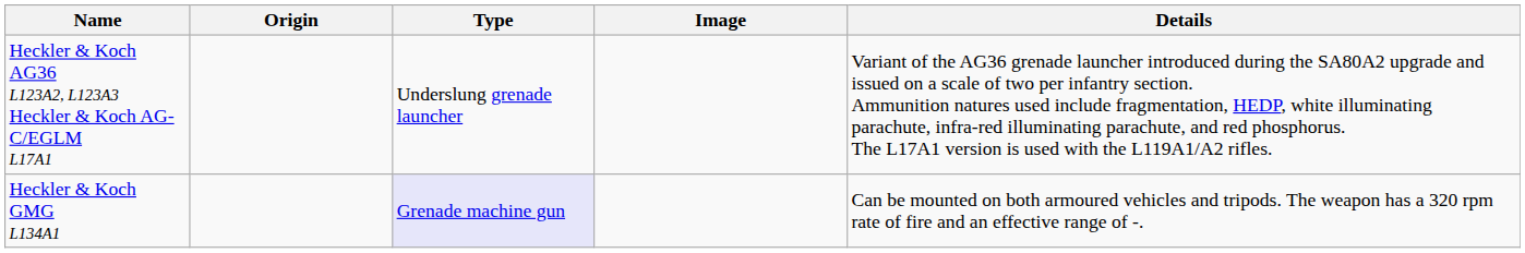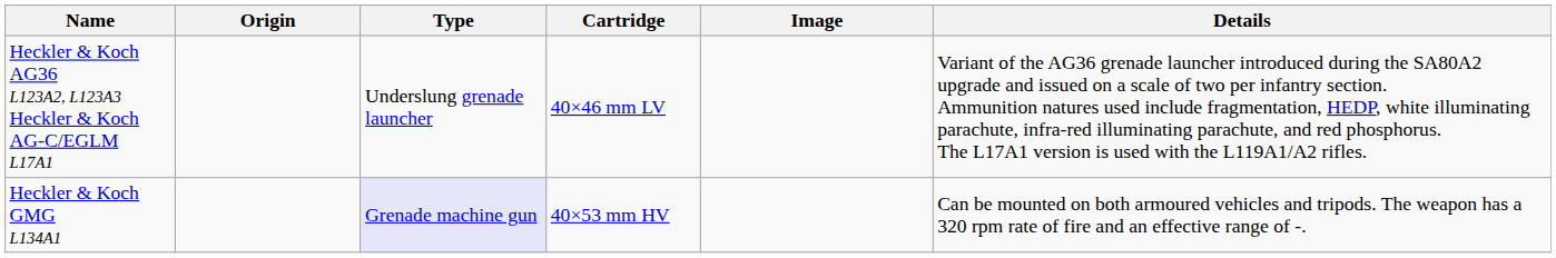+ column: Cartridge | 40×46 mm LV | 40×53 mm HV
